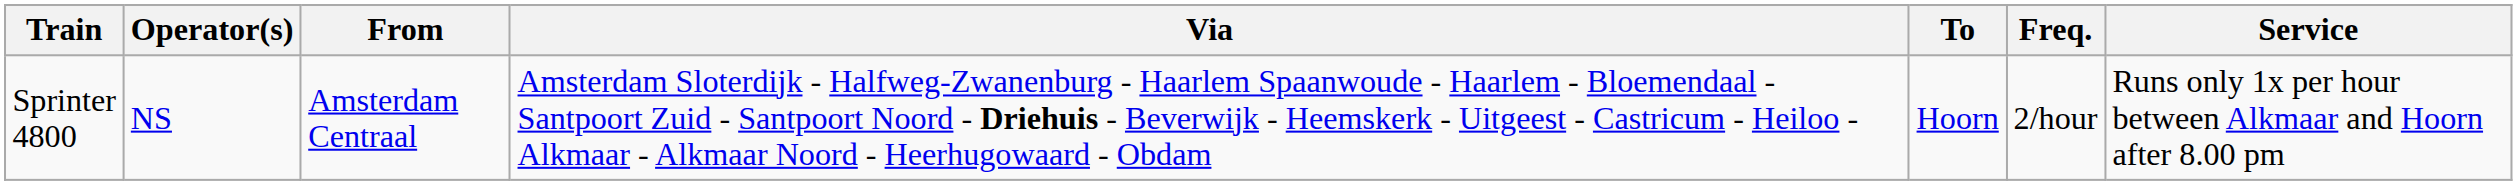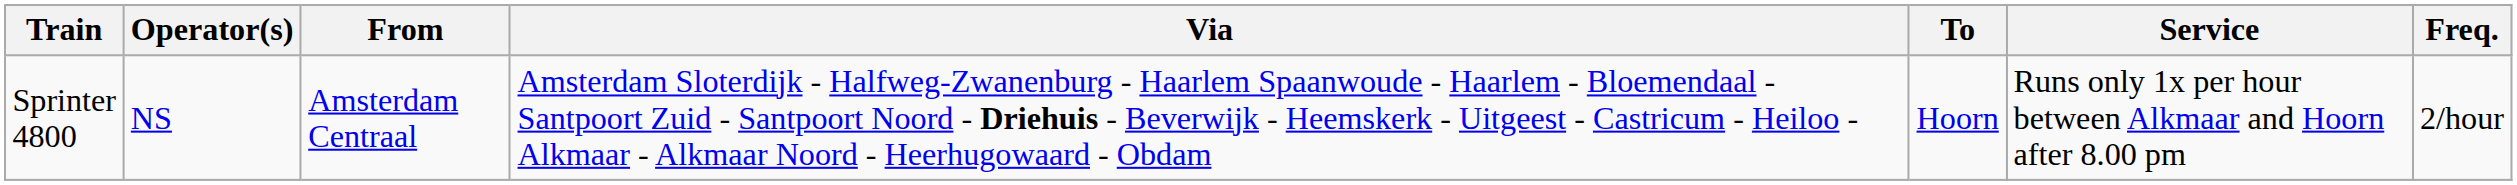columns swapped: Freq. <-> Service
